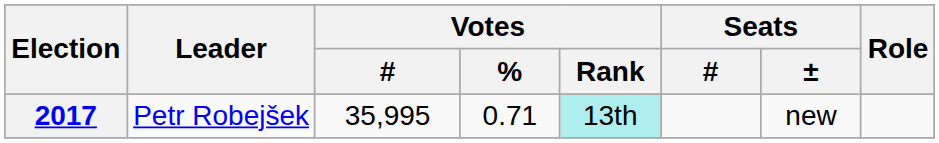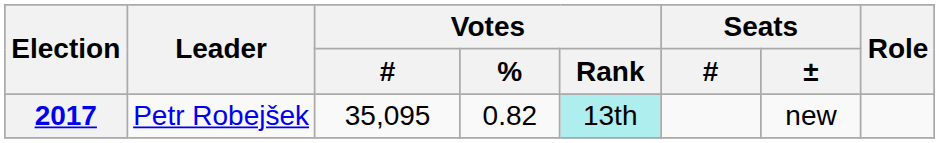2017 | Votes / #: 35,995 -> 35,095
2017 | Votes / %: 0.71 -> 0.82
